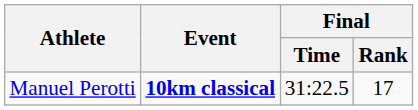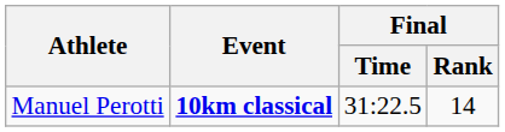Manuel Perotti | Final / Rank: 17 -> 14
